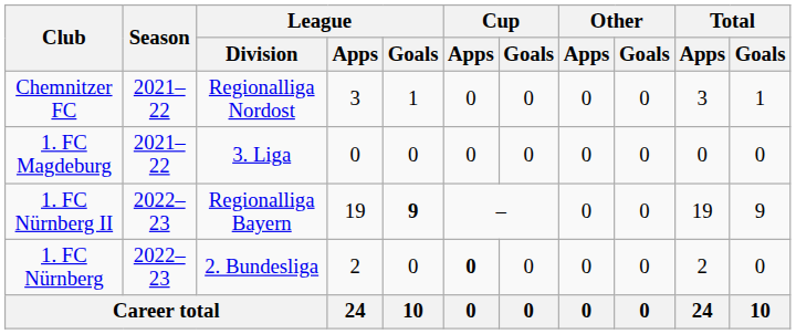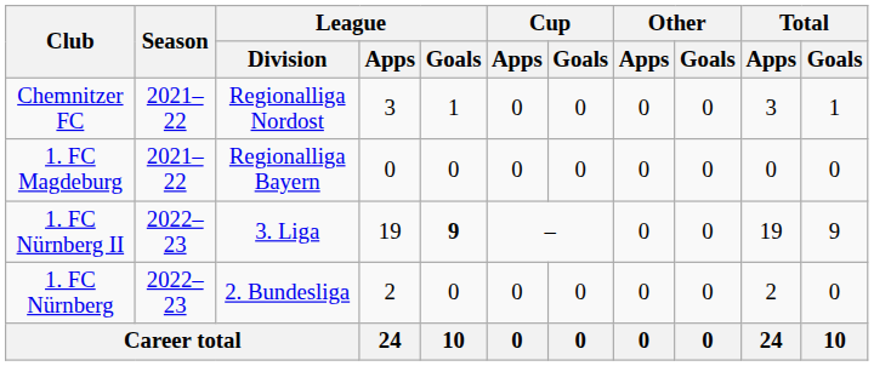1. FC Magdeburg | League / Division: 3. Liga -> Regionalliga Bayern
1. FC Nürnberg II | League / Division: Regionalliga Bayern -> 3. Liga
1. FC Nürnberg | Cup / Apps: bold -> normal
